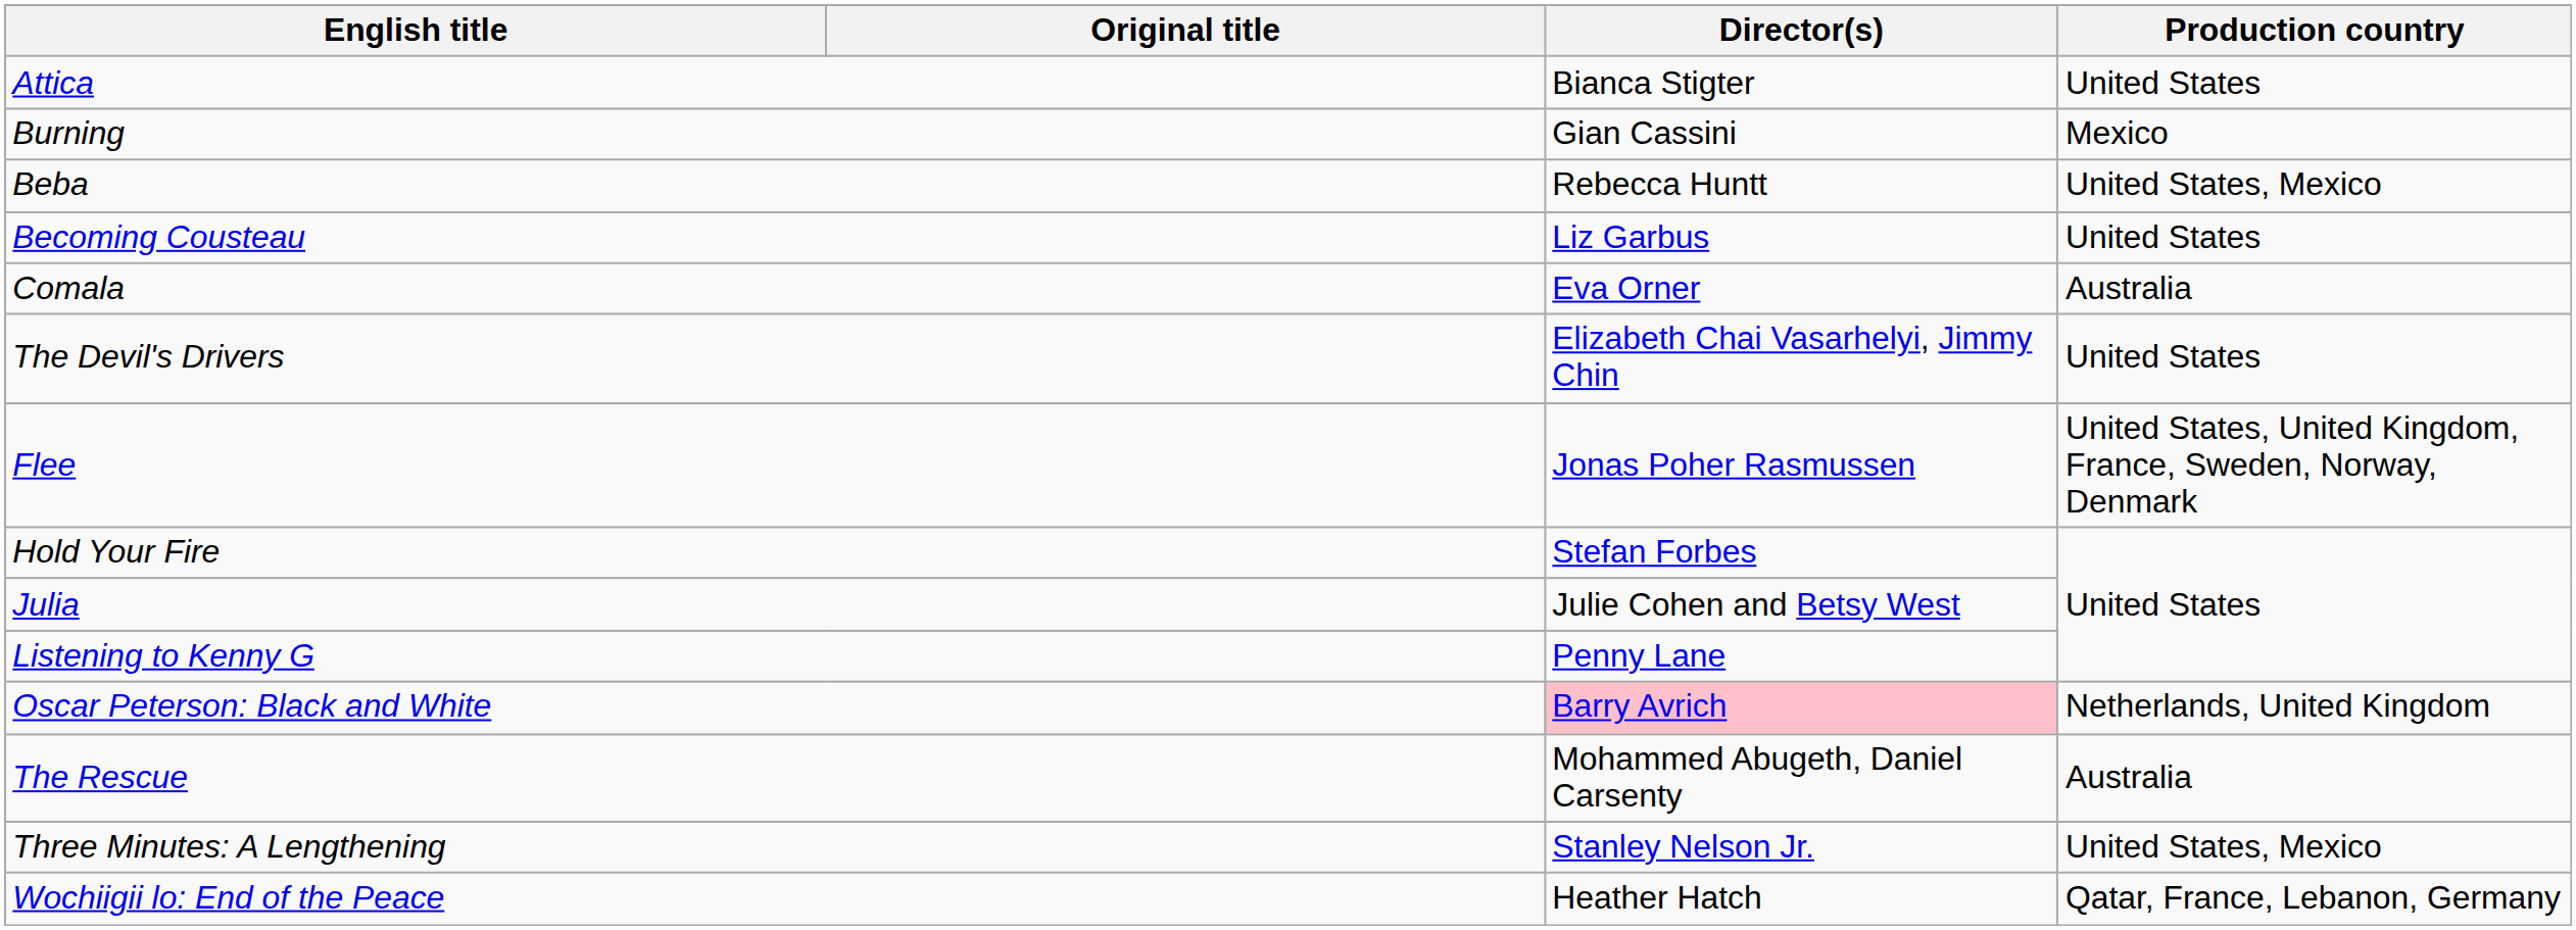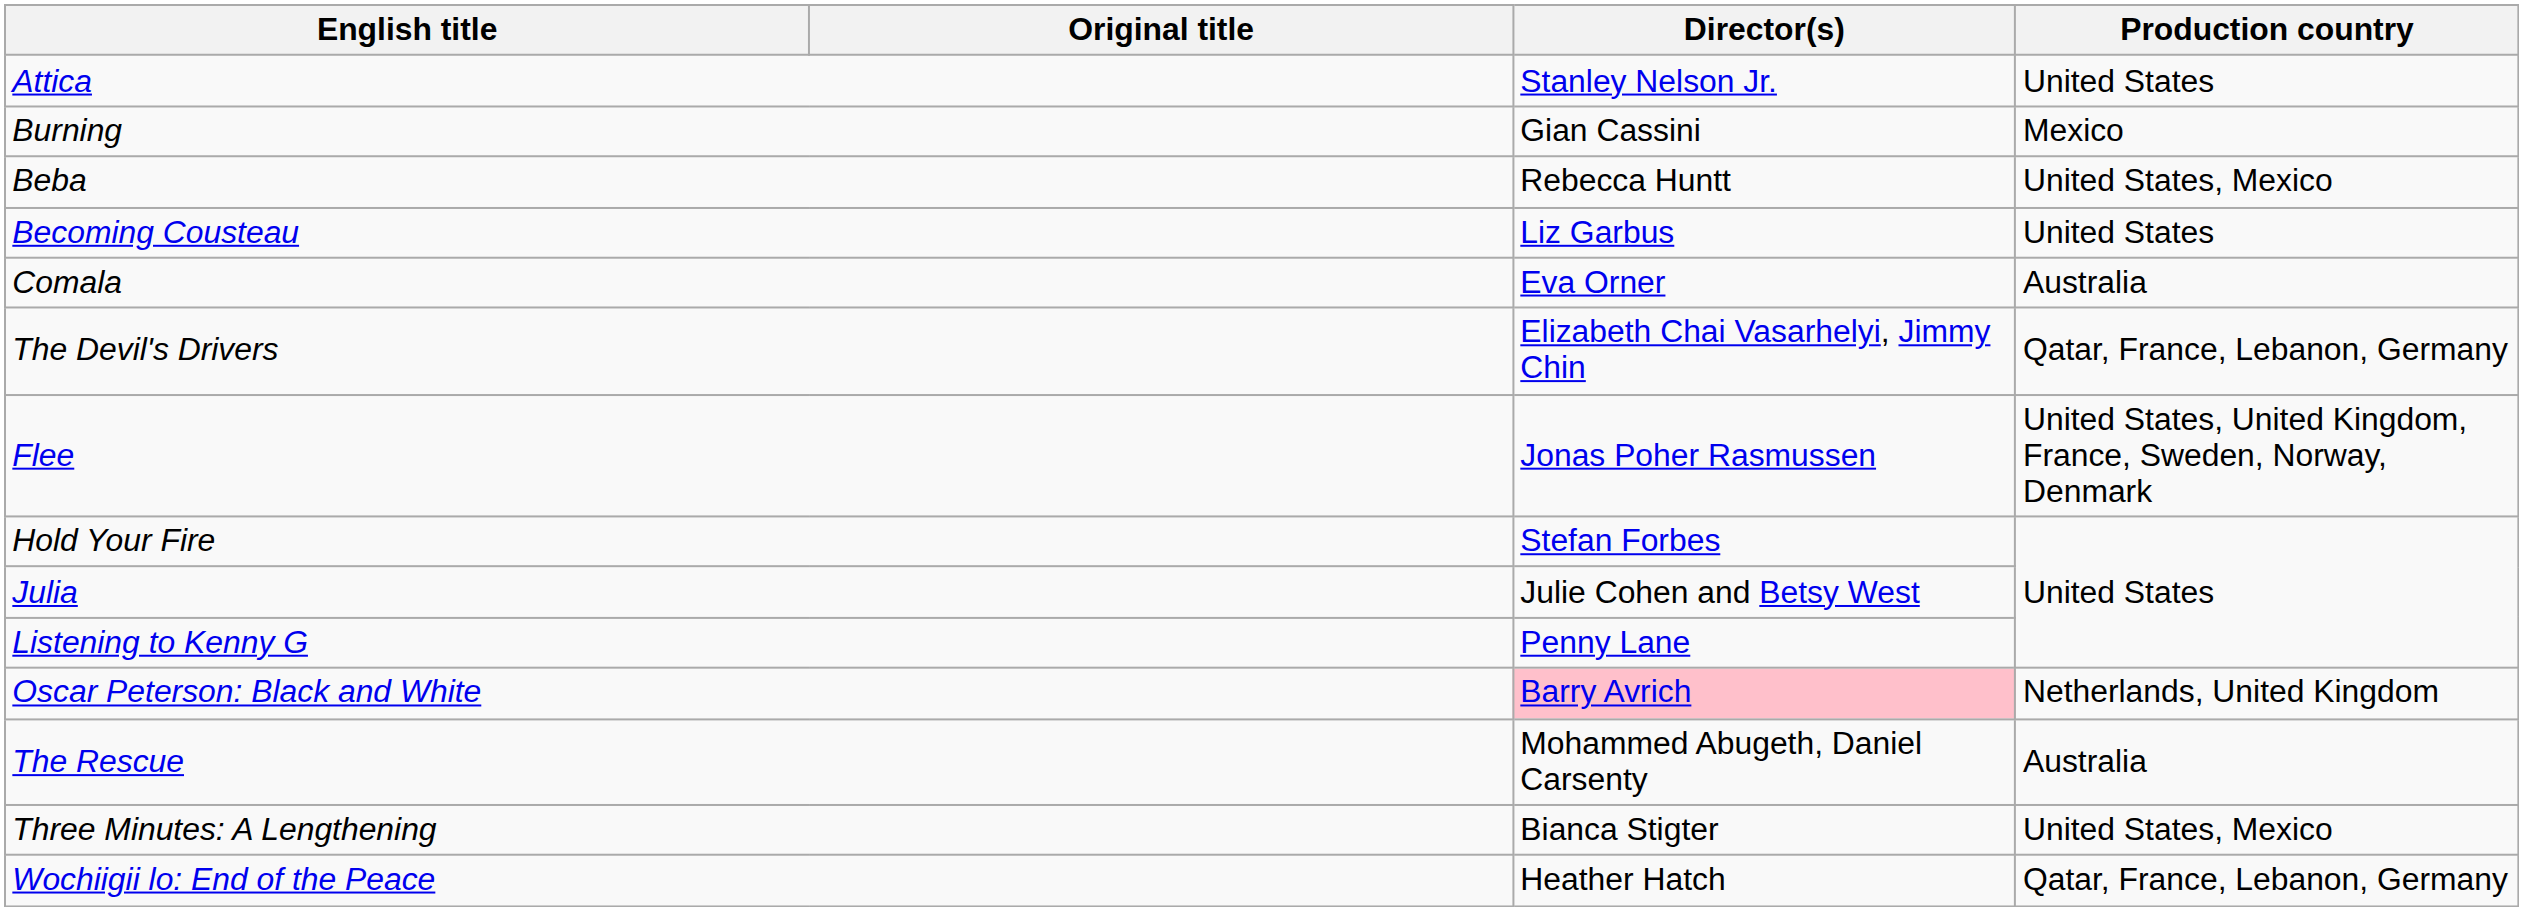Attica | Director(s): Bianca Stigter -> Stanley Nelson Jr.
The Devil's Drivers | Production country: United States -> Qatar, France, Lebanon, Germany
Three Minutes: A Lengthening | Director(s): Stanley Nelson Jr. -> Bianca Stigter
